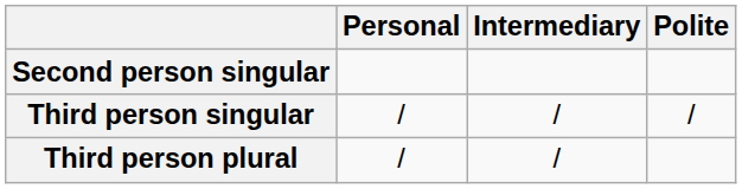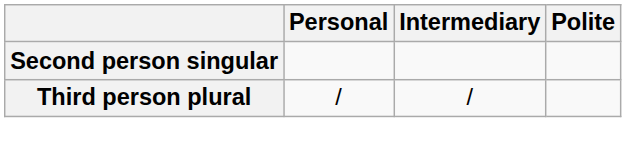- row: Third person singular | / | / | /
